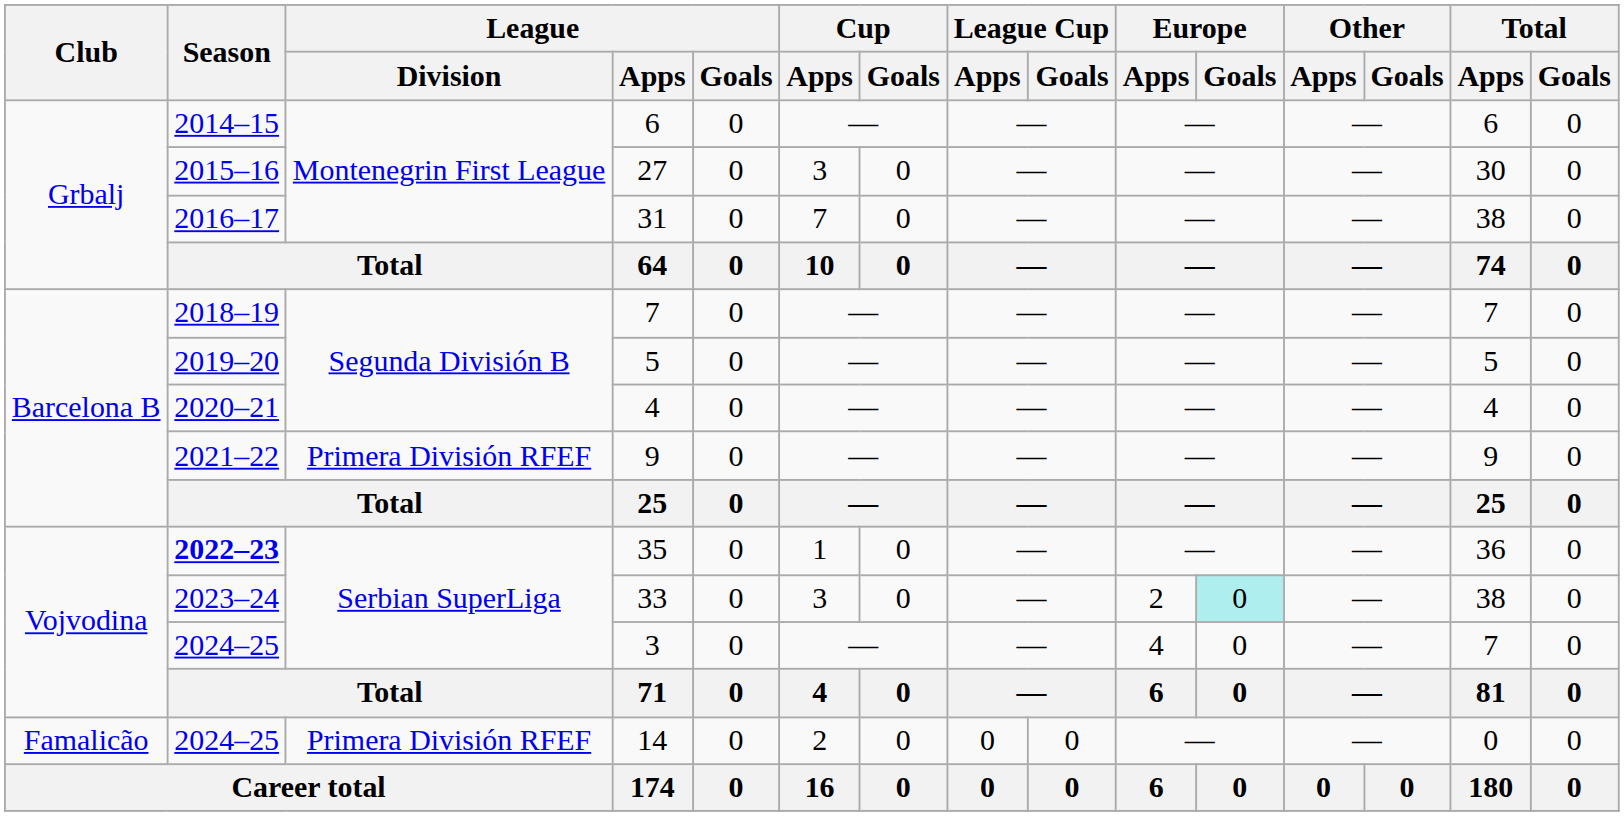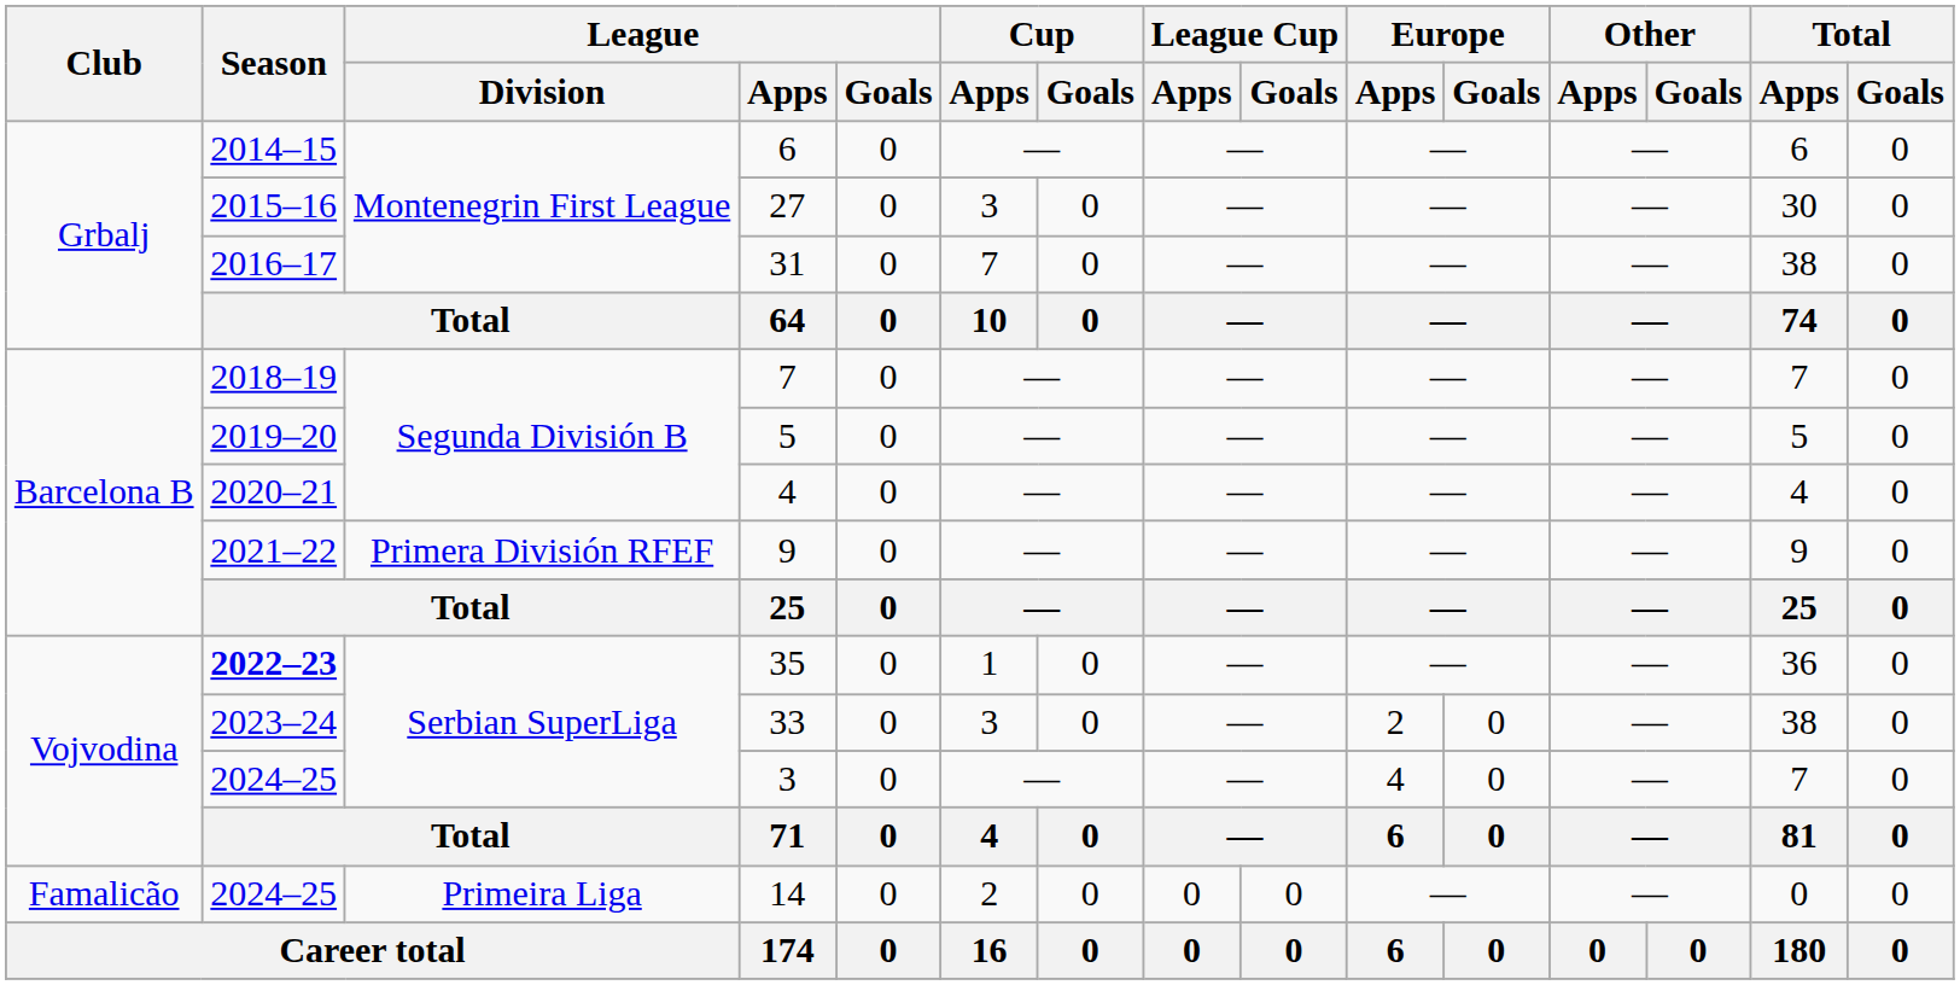33 | Europe / Goals: paleturquoise background -> no background
14 | League / Division: Primera División RFEF -> Primeira Liga
